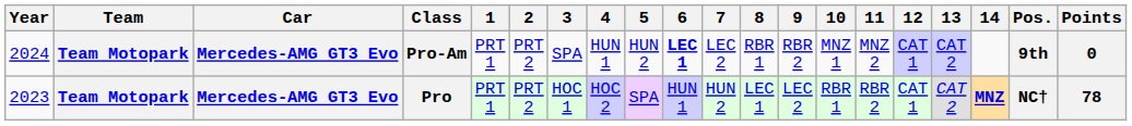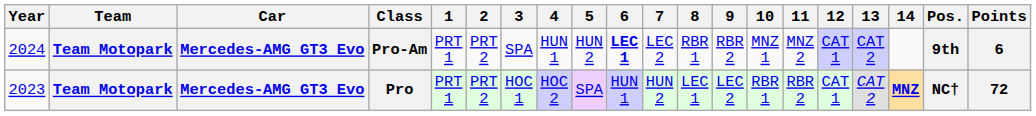Pro-Am | Points: 0 -> 6
Pro | Points: 78 -> 72
